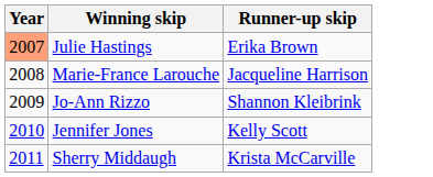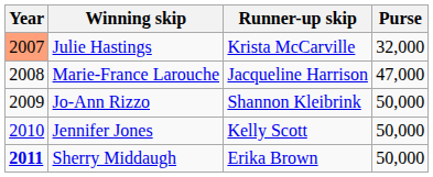+ column: Purse | 32,000 | 47,000 | 50,000 | 50,000 | 50,000
Julie Hastings | Runner-up skip: Erika Brown -> Krista McCarville
Sherry Middaugh | Year: normal -> bold
Sherry Middaugh | Runner-up skip: Krista McCarville -> Erika Brown
